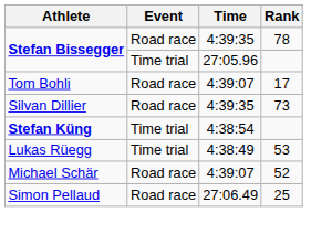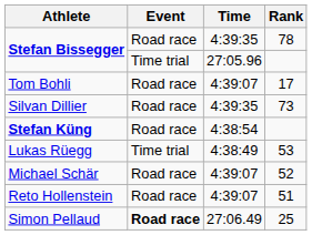Stefan Küng | Event: Time trial -> Road race
+ row: Reto Hollenstein | Road race | 4:39:07 | 51
Simon Pellaud | Event: normal -> bold
